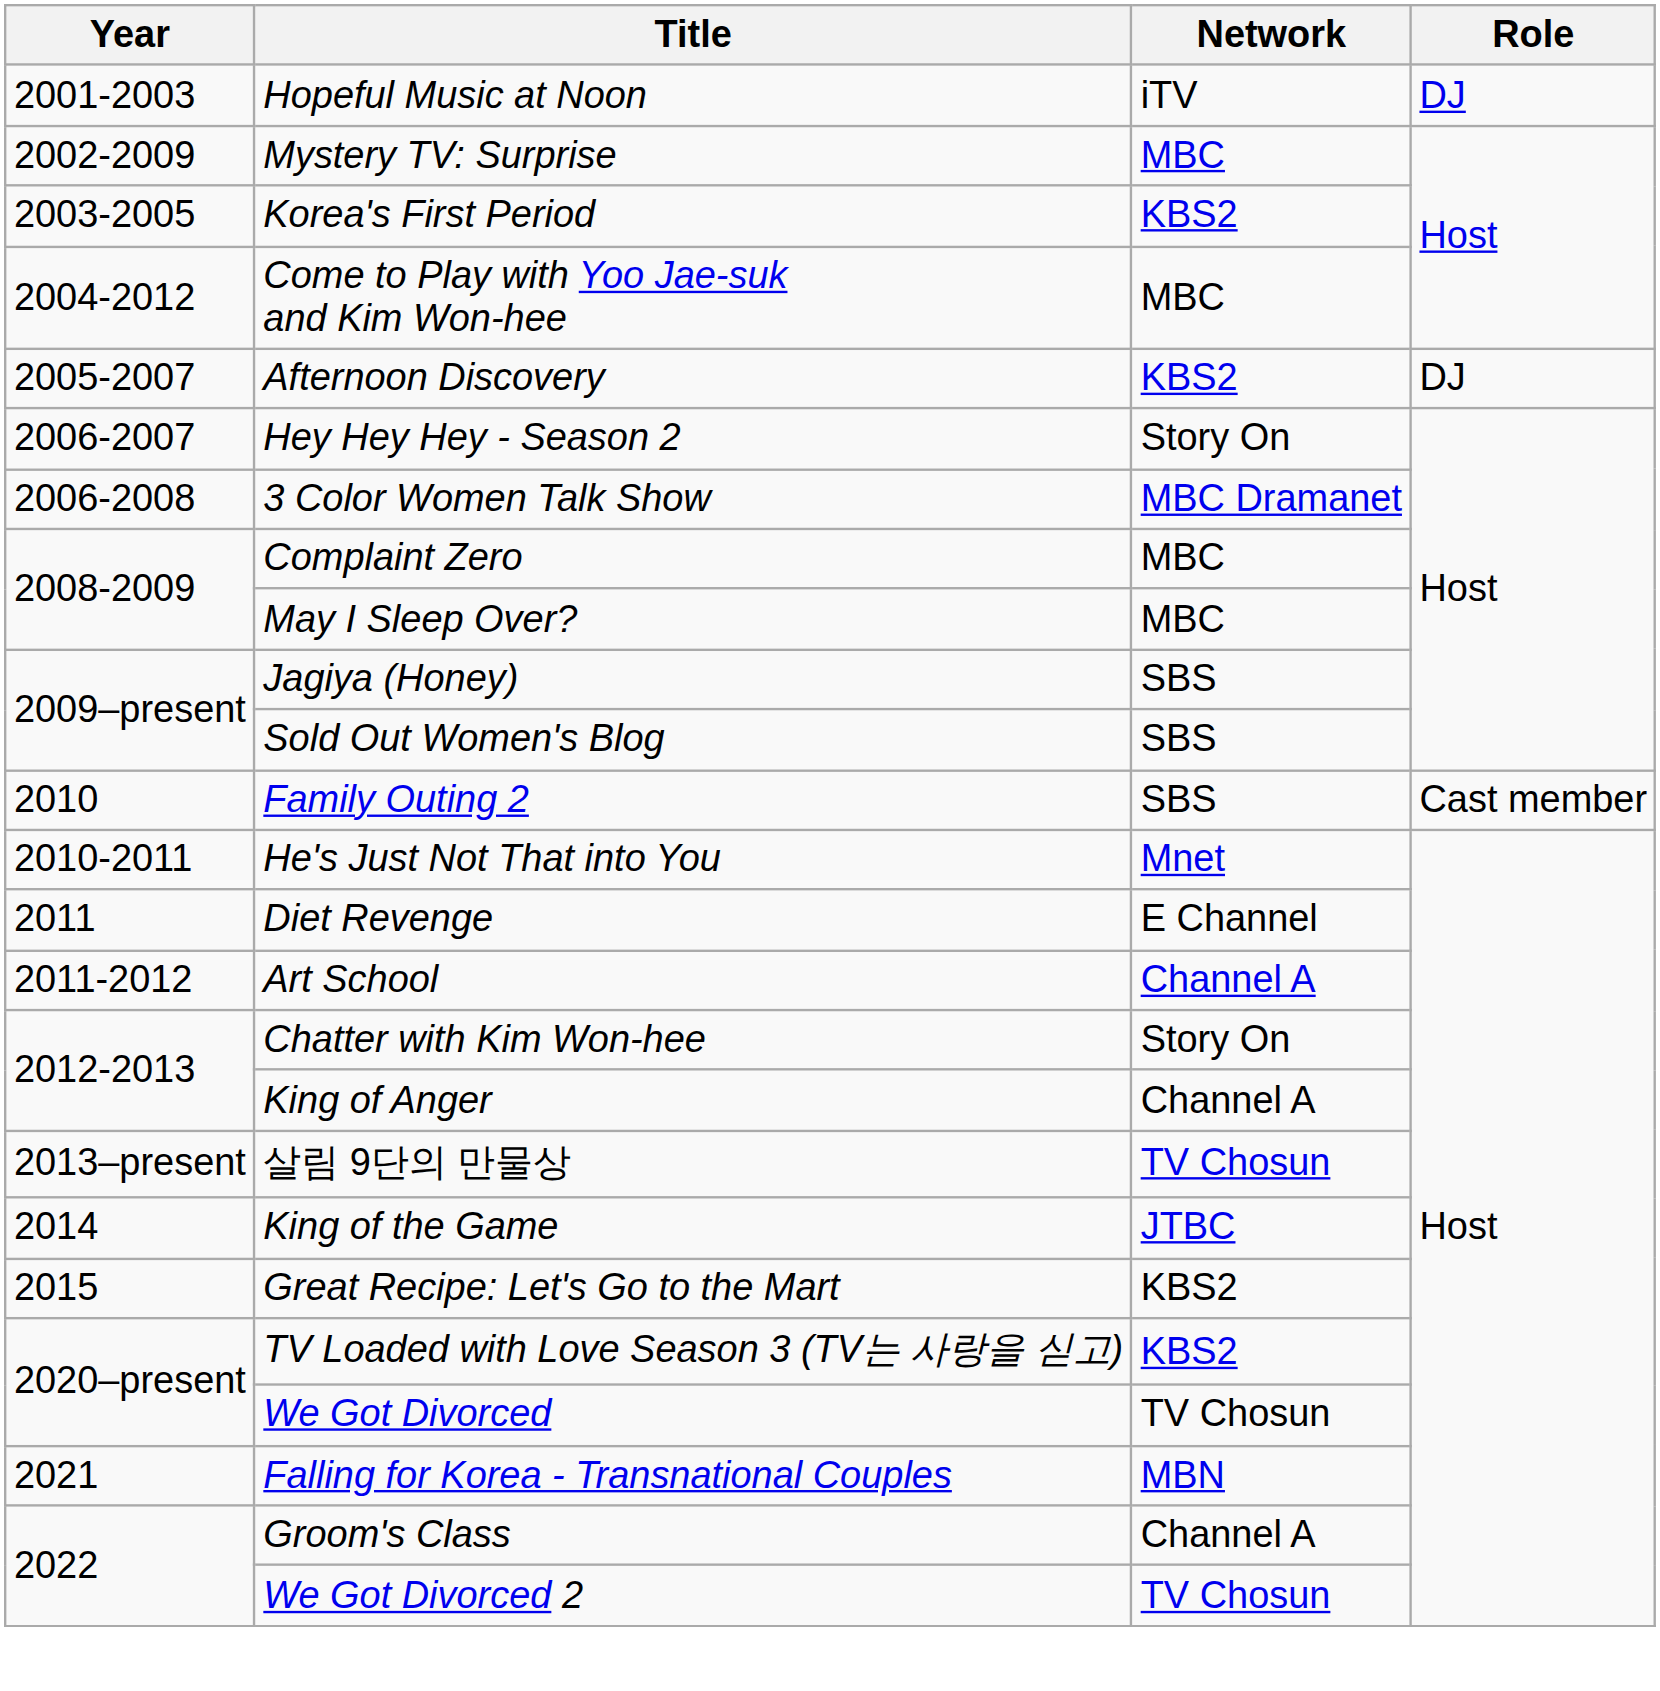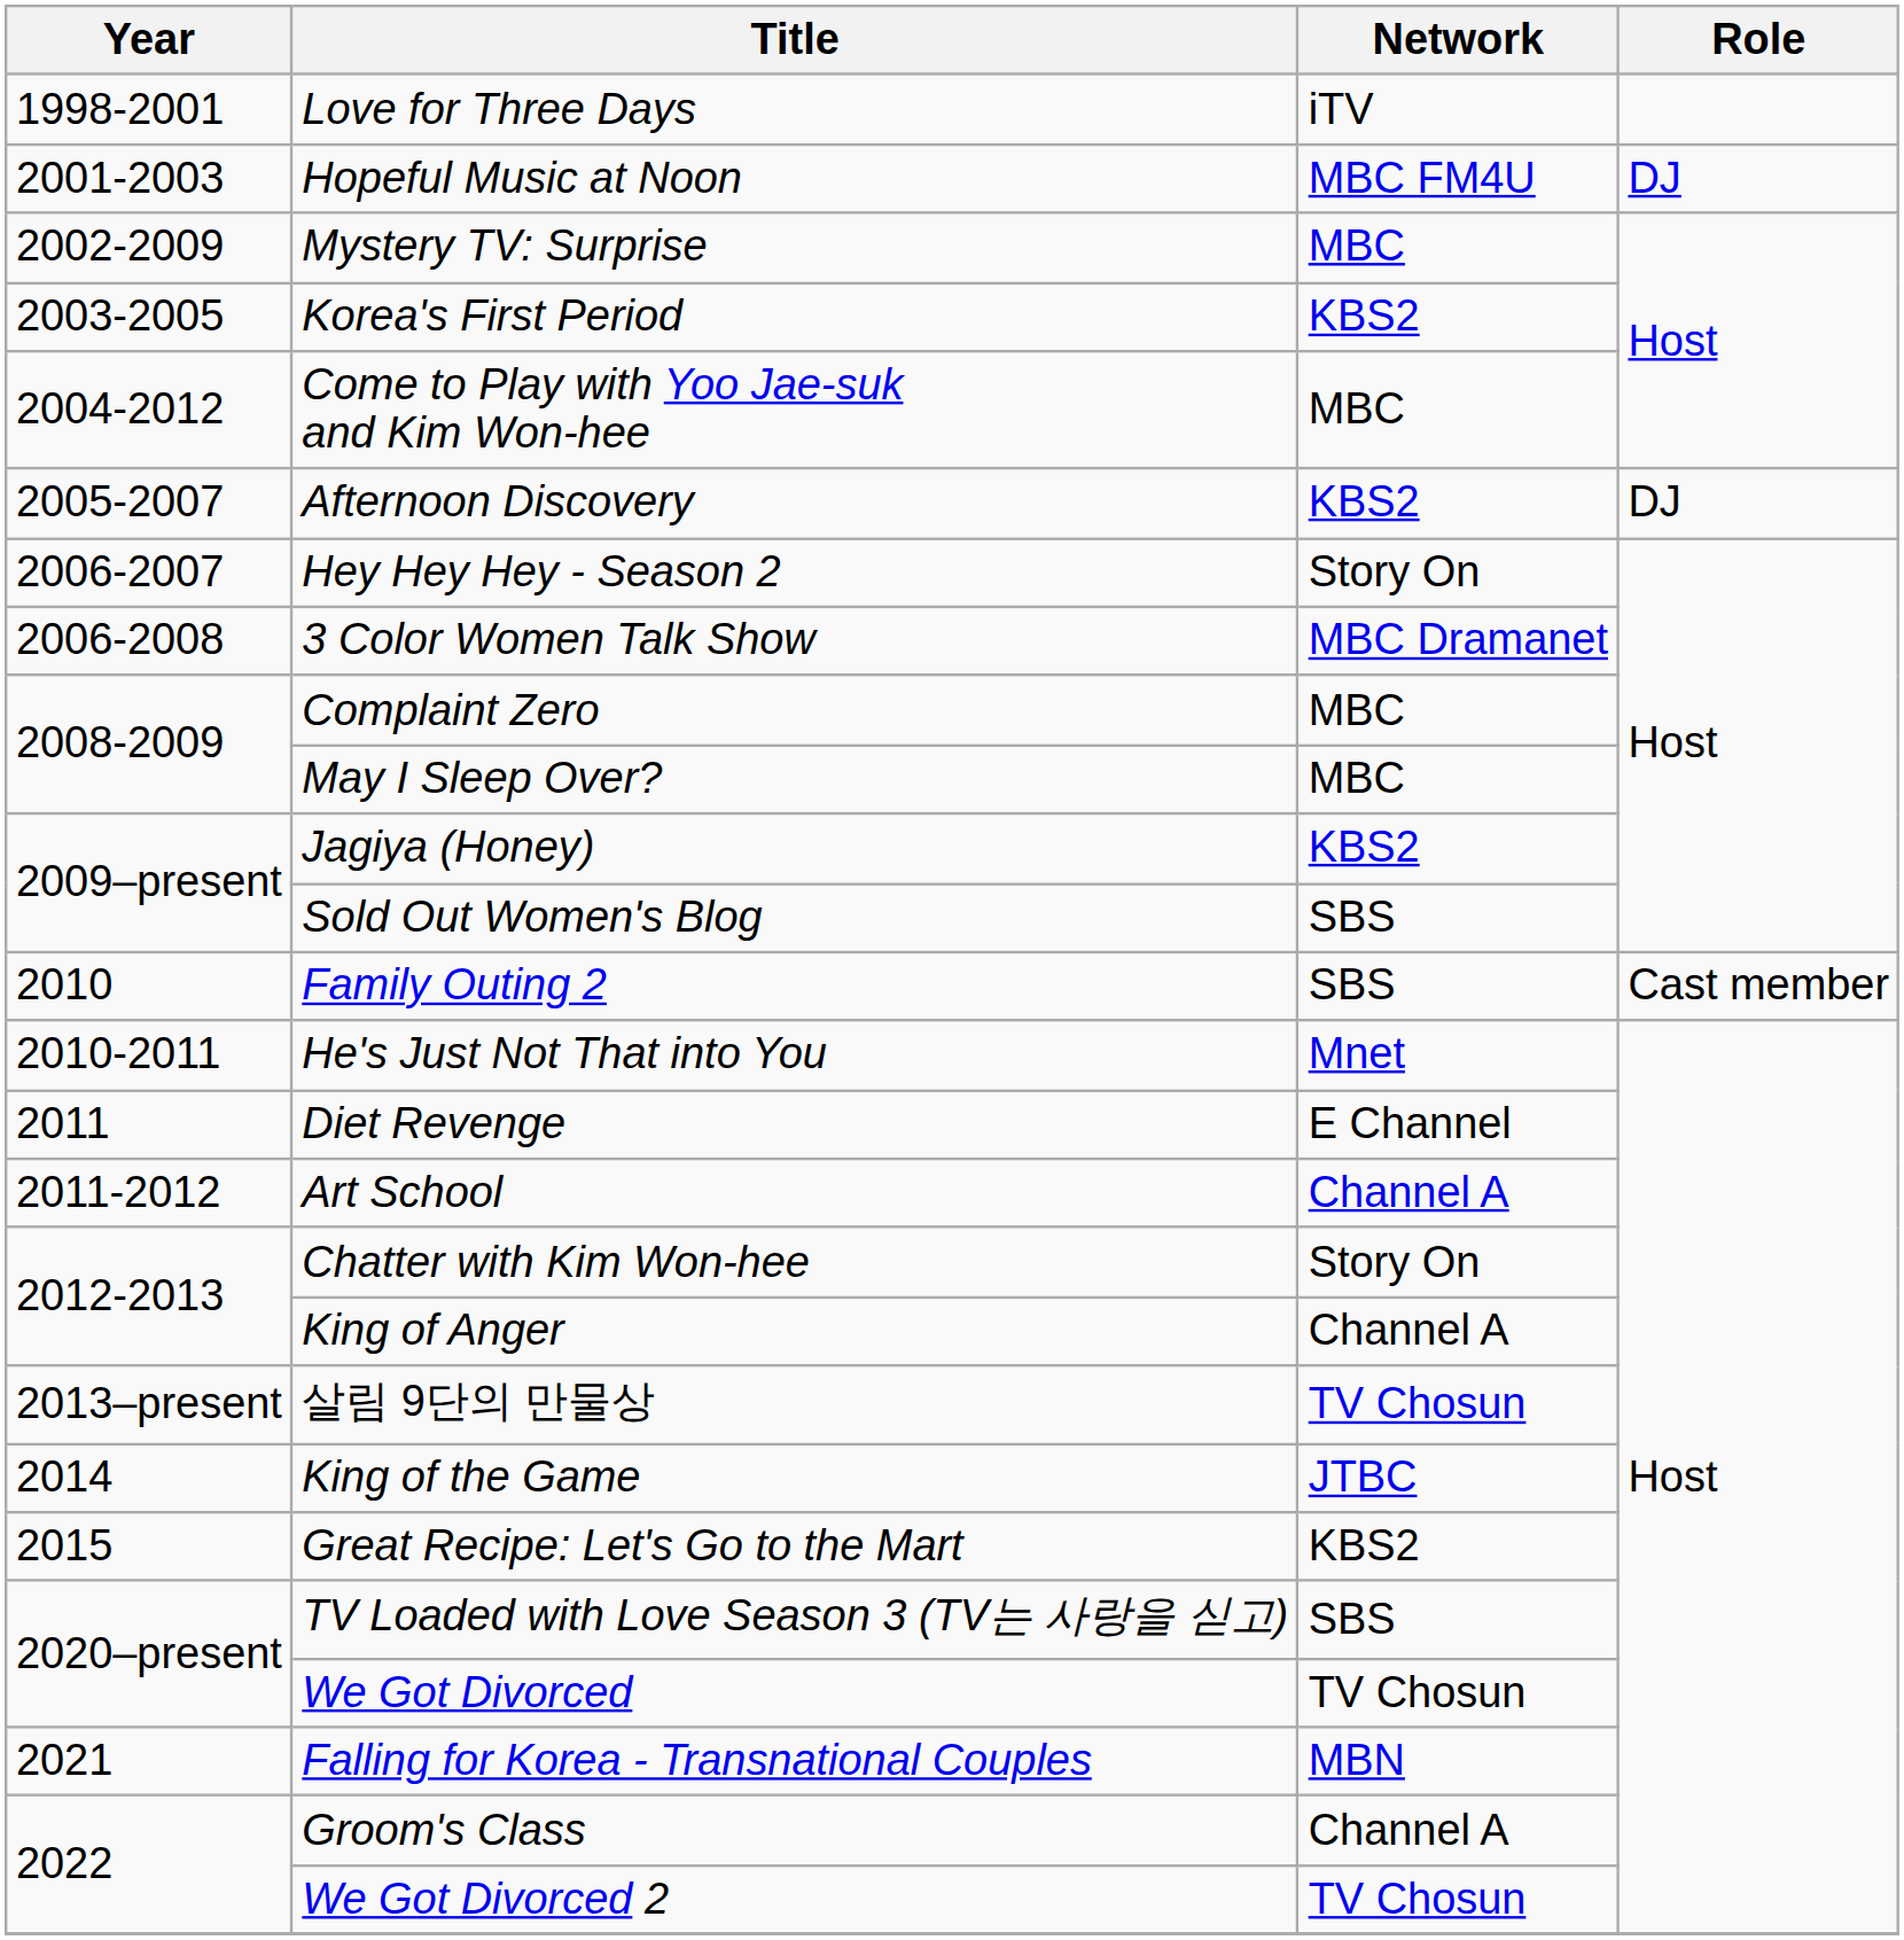+ row: 1998-2001 | Love for Three Days | iTV
Hopeful Music at Noon | Network: iTV -> MBC FM4U
Jagiya (Honey) | Network: SBS -> KBS2
TV Loaded with Love Season 3 (TV는 사랑을 싣고) | Network: KBS2 -> SBS
